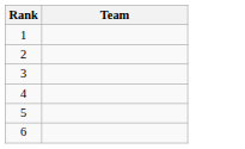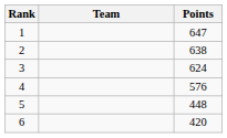+ column: Points | 647 | 638 | 624 | 576 | 448 | 420
